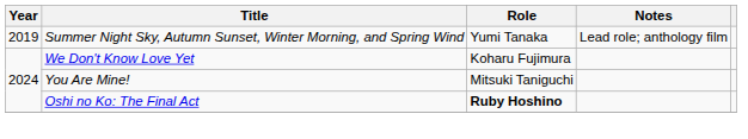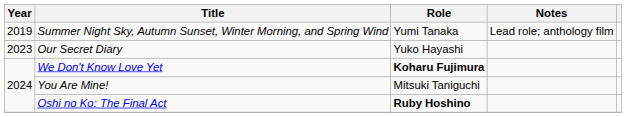+ row: 2023 | Our Secret Diary | Yuko Hayashi
We Don't Know Love Yet | Role: normal -> bold
